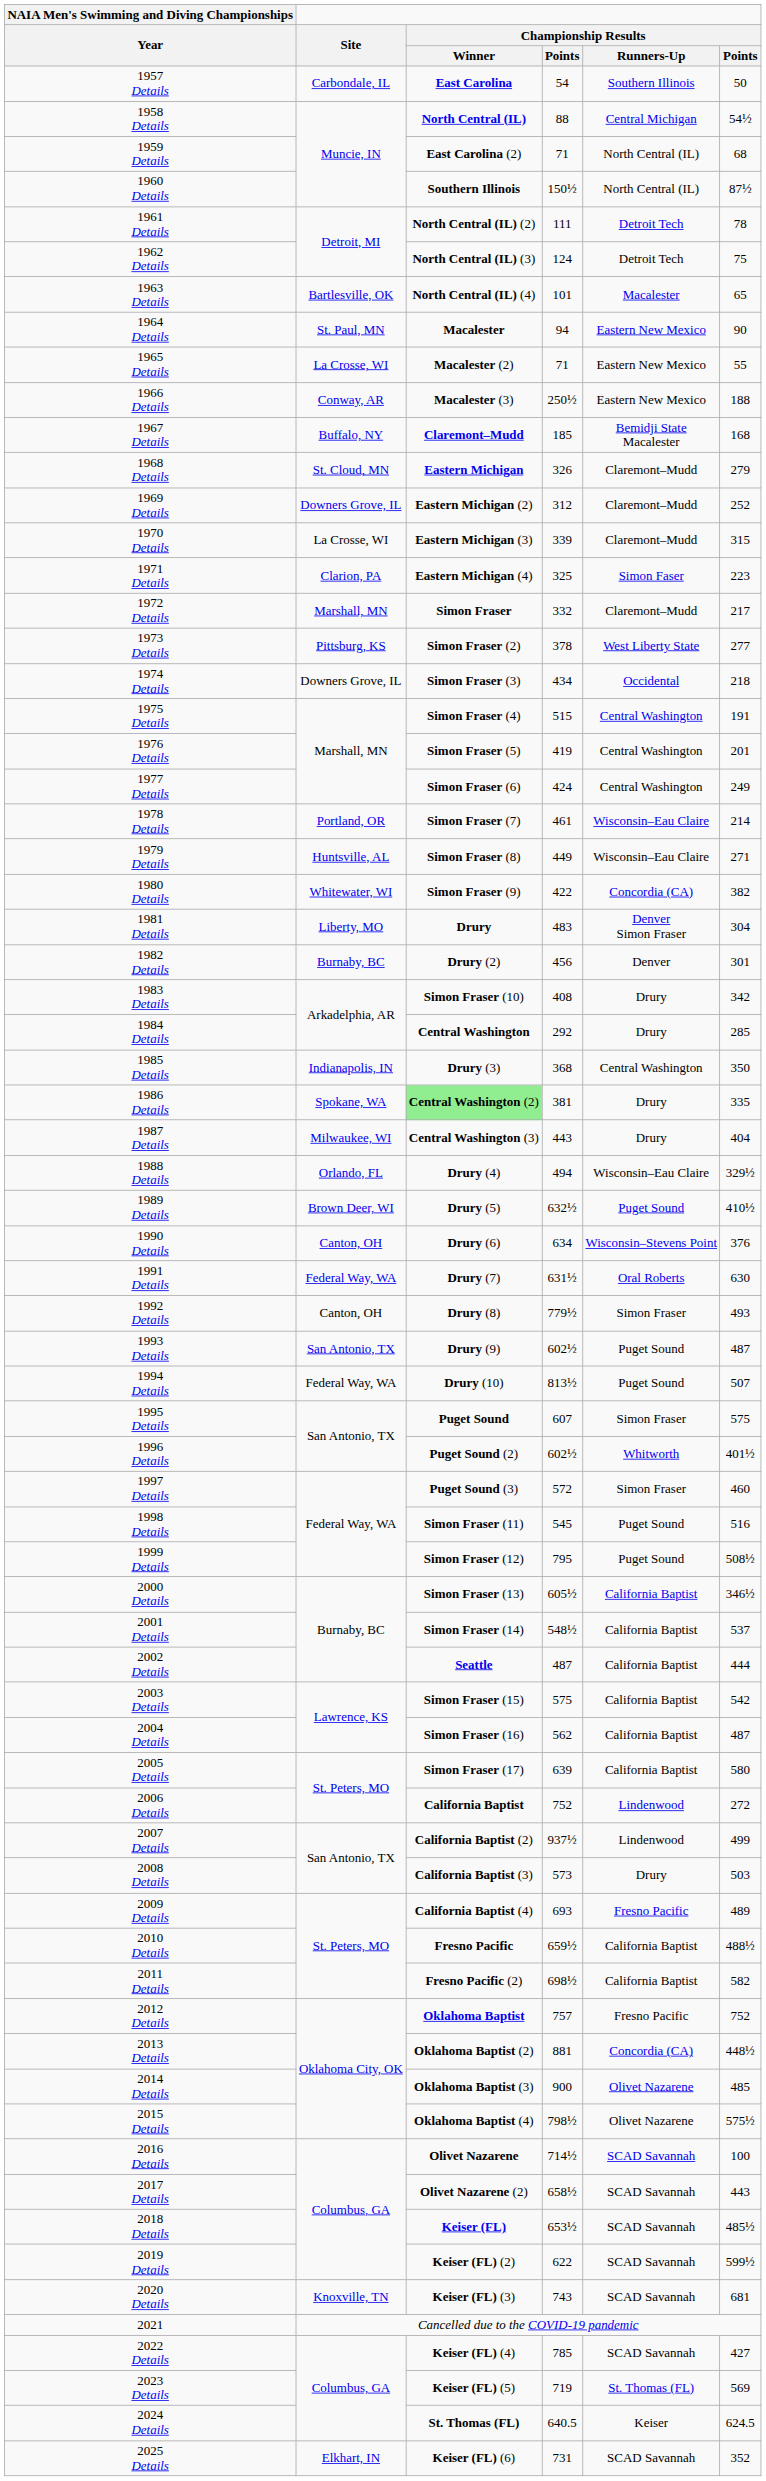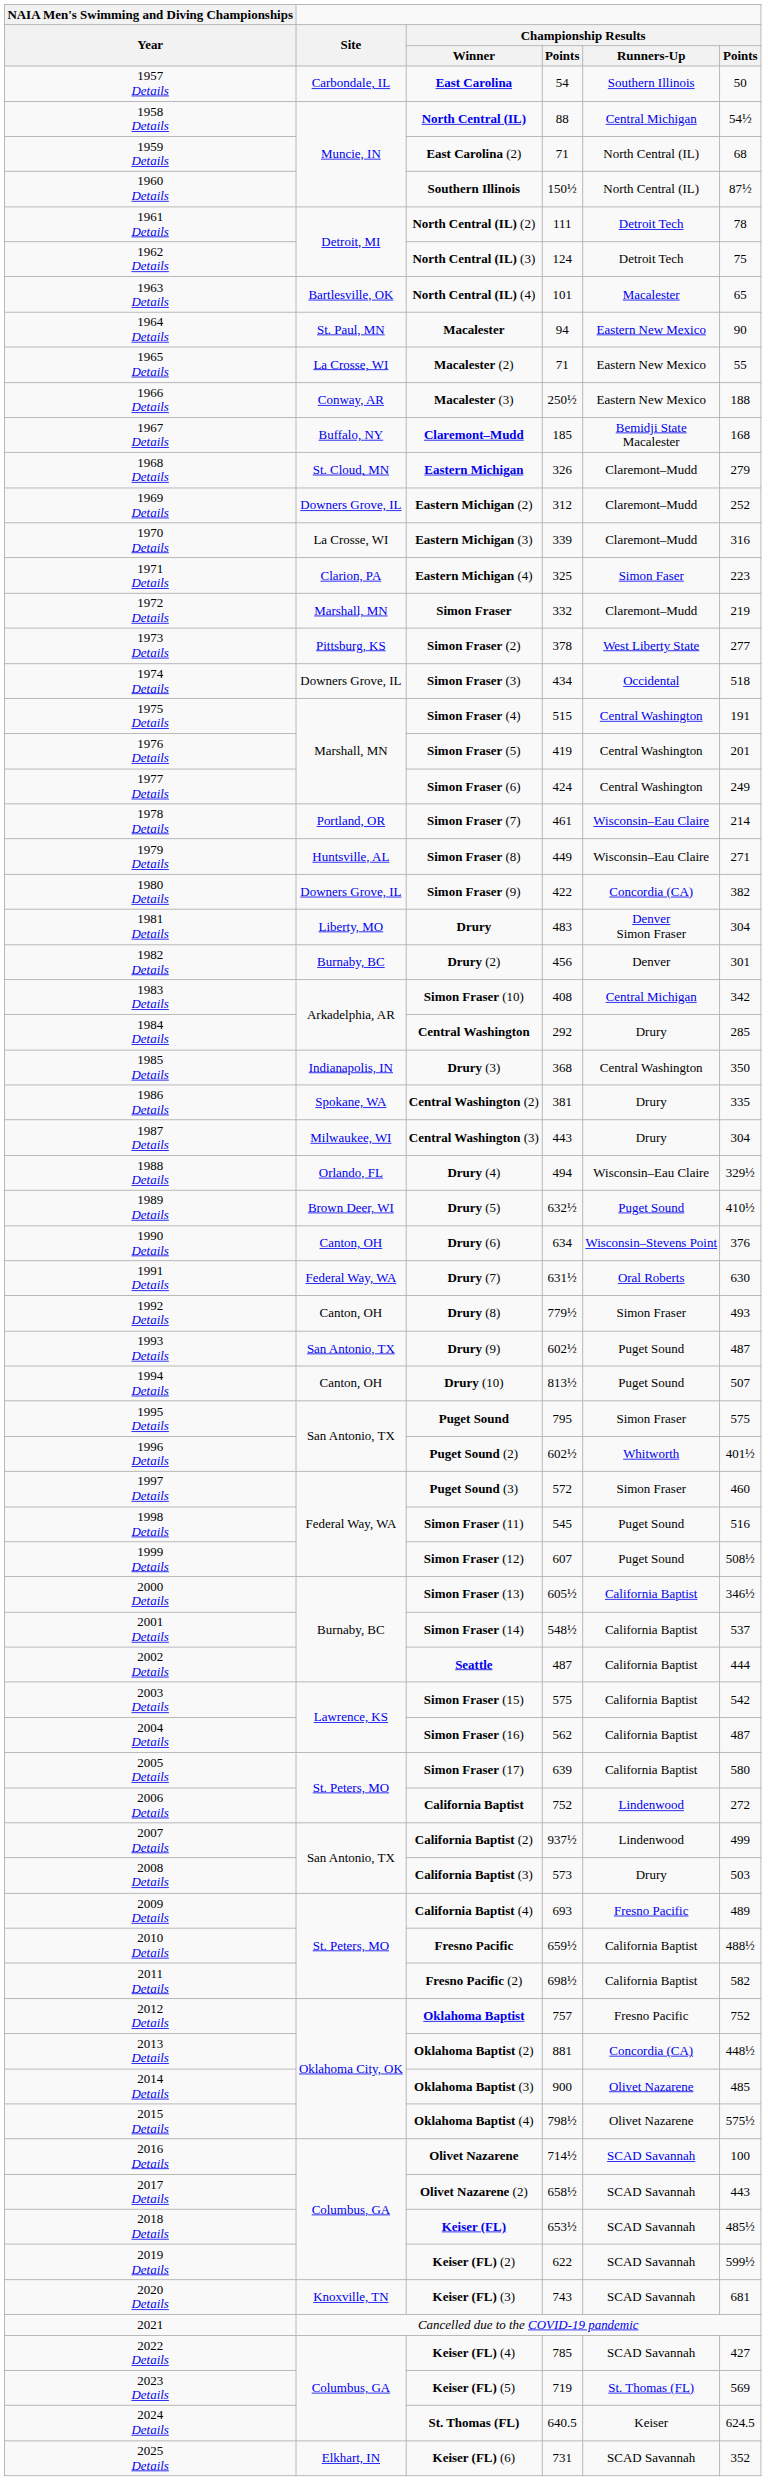1970 Details | column 6: 315 -> 316
1972 Details | column 6: 217 -> 219
1974 Details | column 6: 218 -> 518
1980 Details | Site: Whitewater, WI -> Downers Grove, IL
1983 Details | Championship Results / Runners-Up: Drury -> Central Michigan
1986 Details | Championship Results / Winner: lightgreen background -> no background
1987 Details | column 6: 404 -> 304
1994 Details | Site: Federal Way, WA -> Canton, OH
1995 Details | column 4: 607 -> 795
1999 Details | column 4: 795 -> 607
